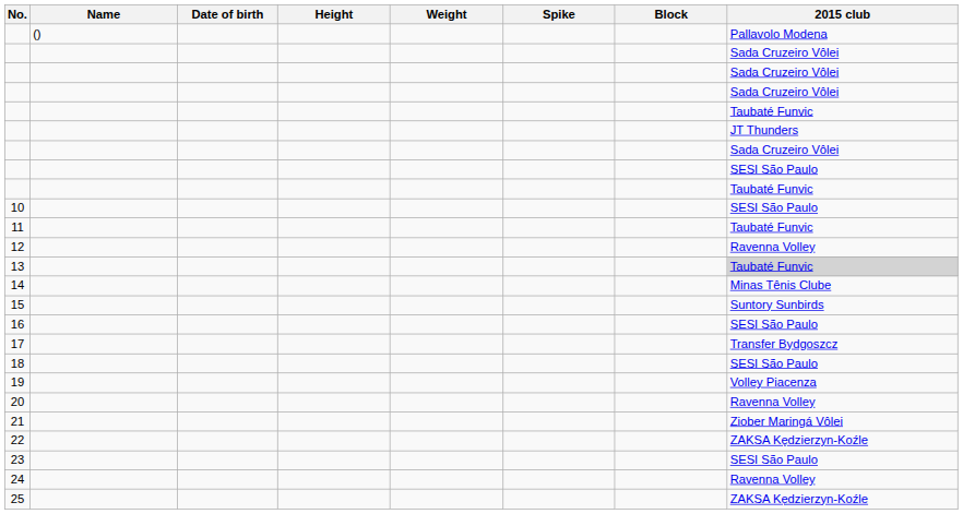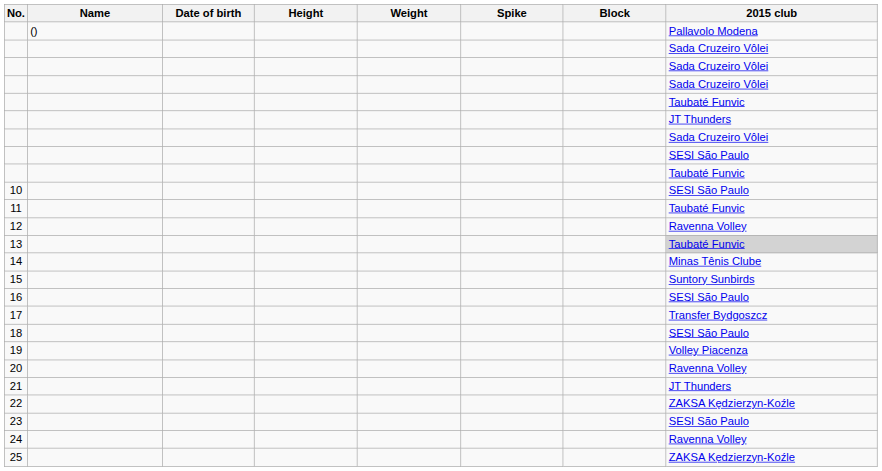21 | 2015 club: Ziober Maringá Vôlei -> JT Thunders
